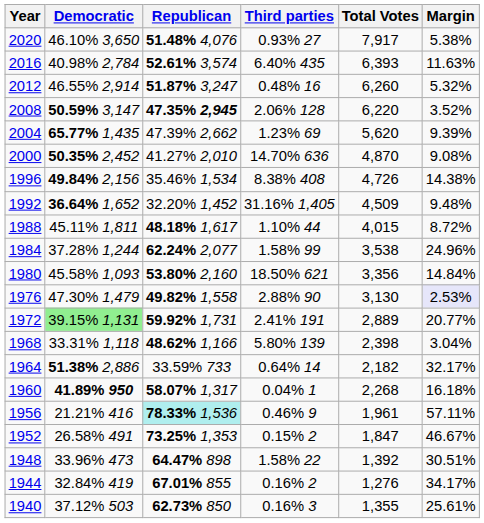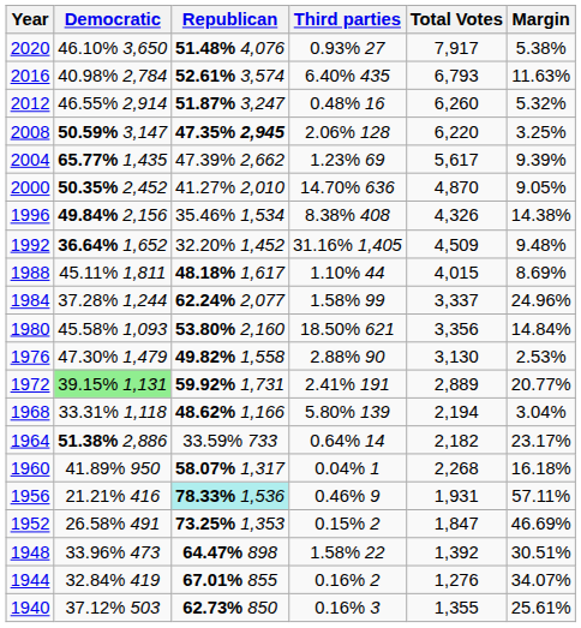2016 | Total Votes: 6,393 -> 6,793
2008 | Margin: 3.52% -> 3.25%
2004 | Total Votes: 5,620 -> 5,617
2000 | Margin: 9.08% -> 9.05%
1996 | Total Votes: 4,726 -> 4,326
1988 | Margin: 8.72% -> 8.69%
1984 | Total Votes: 3,538 -> 3,337
1976 | Margin: lavender background -> no background
1968 | Total Votes: 2,398 -> 2,194
1964 | Margin: 32.17% -> 23.17%
1960 | Democratic: bold -> normal
1956 | Total Votes: 1,961 -> 1,931
1952 | Margin: 46.67% -> 46.69%
1944 | Margin: 34.17% -> 34.07%
